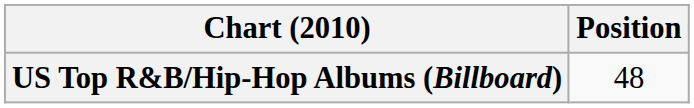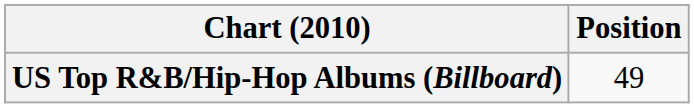US Top R&B/Hip-Hop Albums (Billboard) | Position: 48 -> 49
